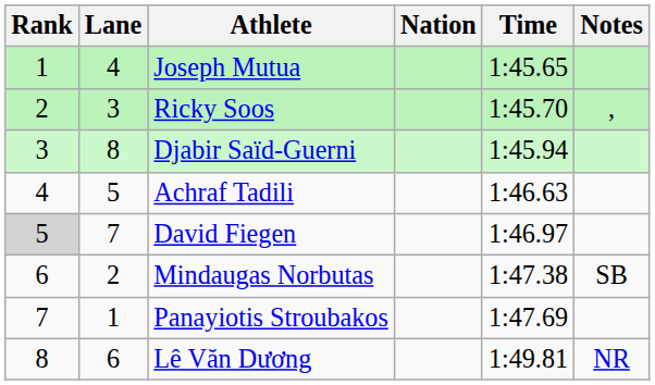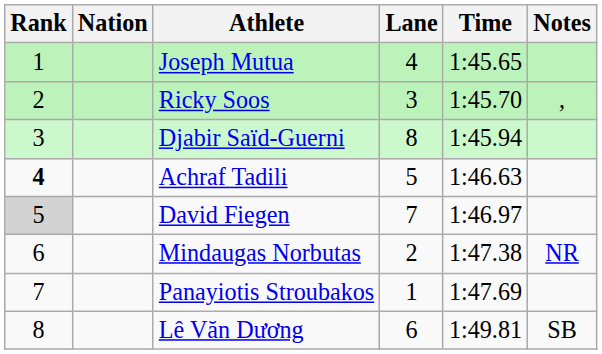columns swapped: Lane <-> Nation
Achraf Tadili | Rank: normal -> bold
Mindaugas Norbutas | Notes: SB -> NR
Lê Văn Dương | Notes: NR -> SB
